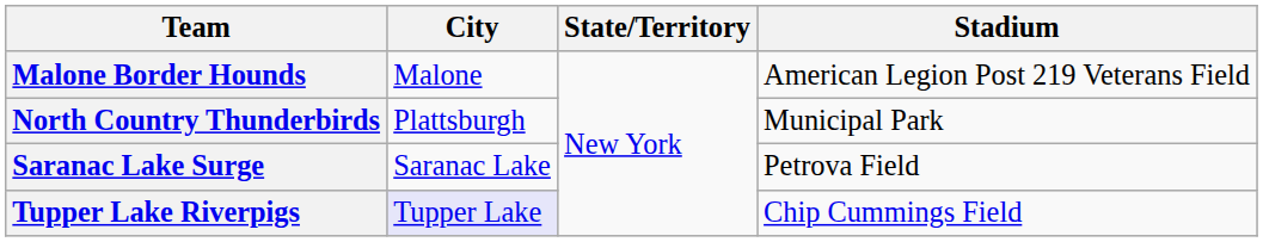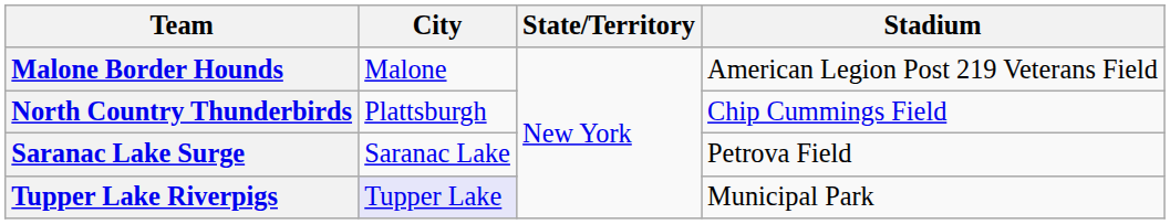North Country Thunderbirds | Stadium: Municipal Park -> Chip Cummings Field
Tupper Lake Riverpigs | Stadium: Chip Cummings Field -> Municipal Park
